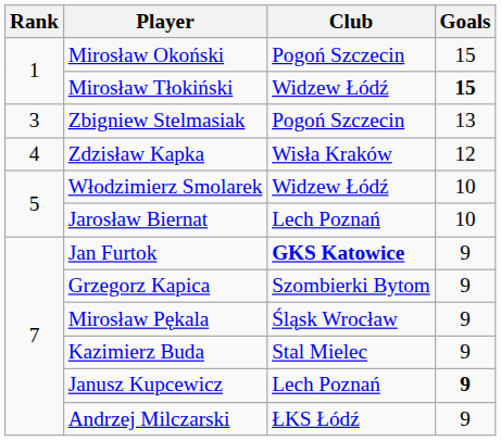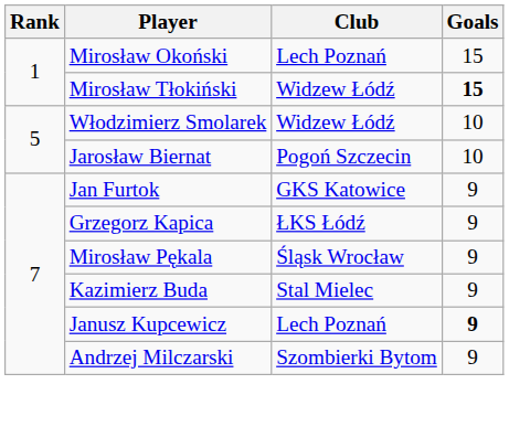Mirosław Okoński | Club: Pogoń Szczecin -> Lech Poznań
- row: 3 | Zbigniew Stelmasiak | Pogoń Szczecin | 13
- row: 4 | Zdzisław Kapka | Wisła Kraków | 12
Jarosław Biernat | Club: Lech Poznań -> Pogoń Szczecin
Jan Furtok | Club: bold -> normal
Grzegorz Kapica | Club: Szombierki Bytom -> ŁKS Łódź
Andrzej Milczarski | Club: ŁKS Łódź -> Szombierki Bytom
